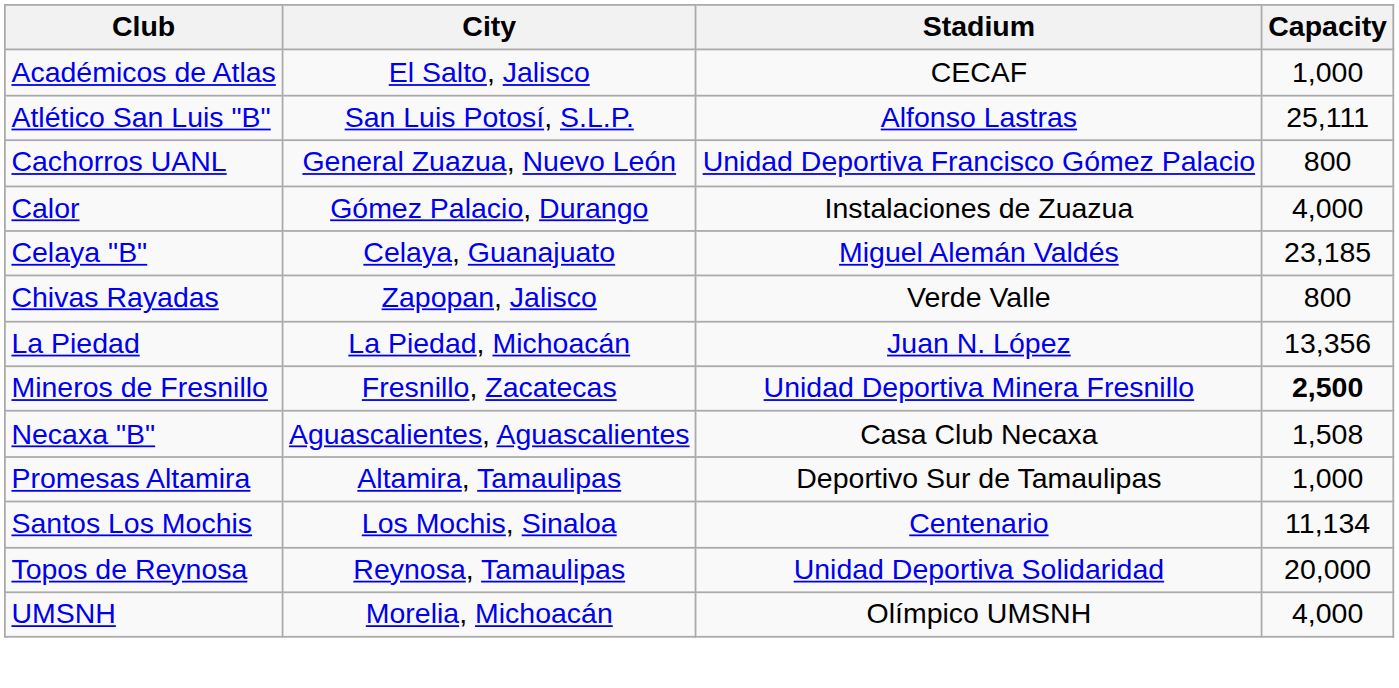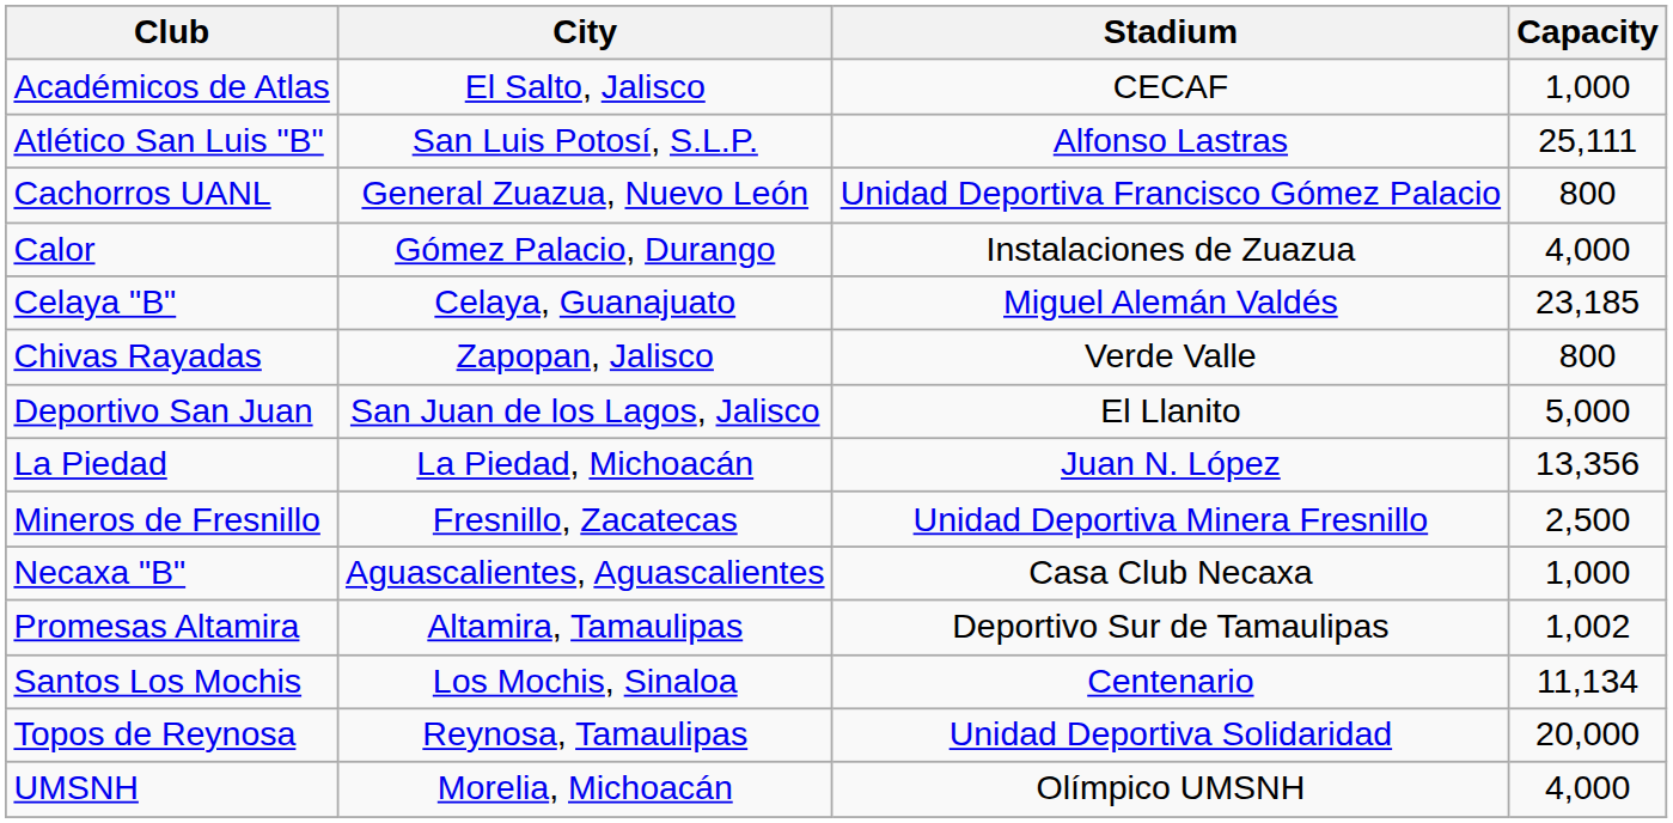+ row: Deportivo San Juan | San Juan de los Lagos, Jalisco | El Llanito | 5,000
Mineros de Fresnillo | Capacity: bold -> normal
Necaxa "B" | Capacity: 1,508 -> 1,000
Promesas Altamira | Capacity: 1,000 -> 1,002
